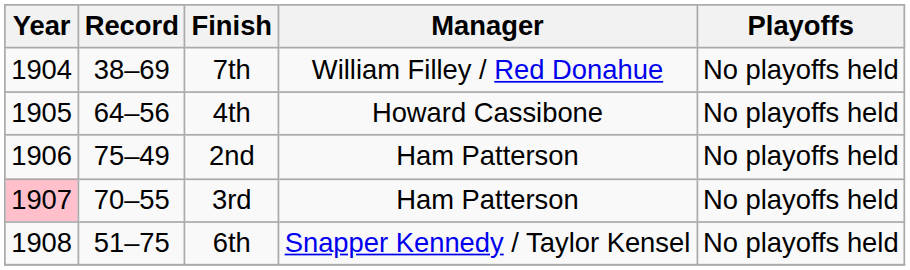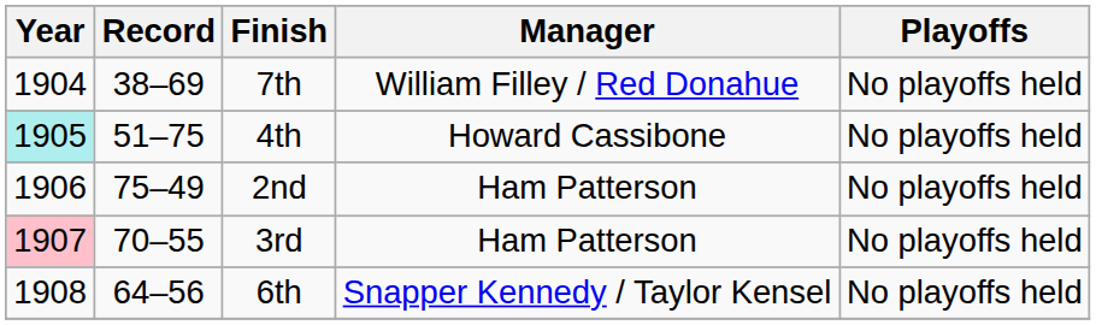4th | Year: no background -> paleturquoise background
4th | Record: 64–56 -> 51–75
6th | Record: 51–75 -> 64–56
